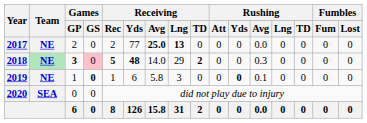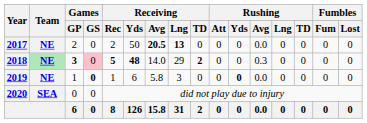2017 | Receiving / Yds: 77 -> 50
2017 | Receiving / Avg: 25.0 -> 20.5
2019 | Rushing / Avg: 0.1 -> 0.0
